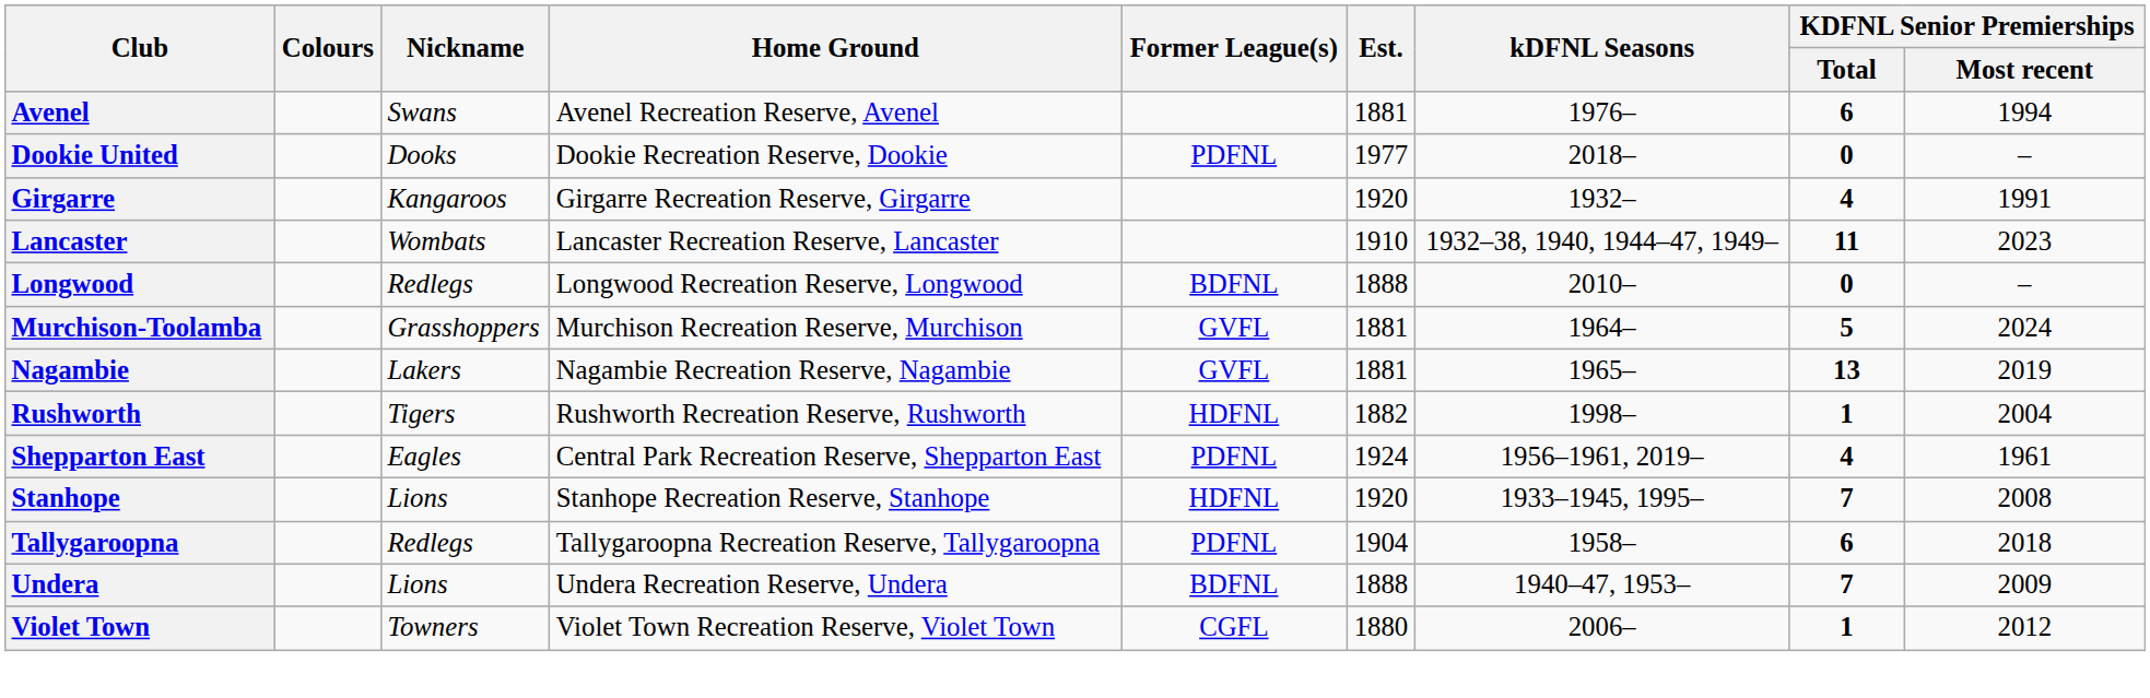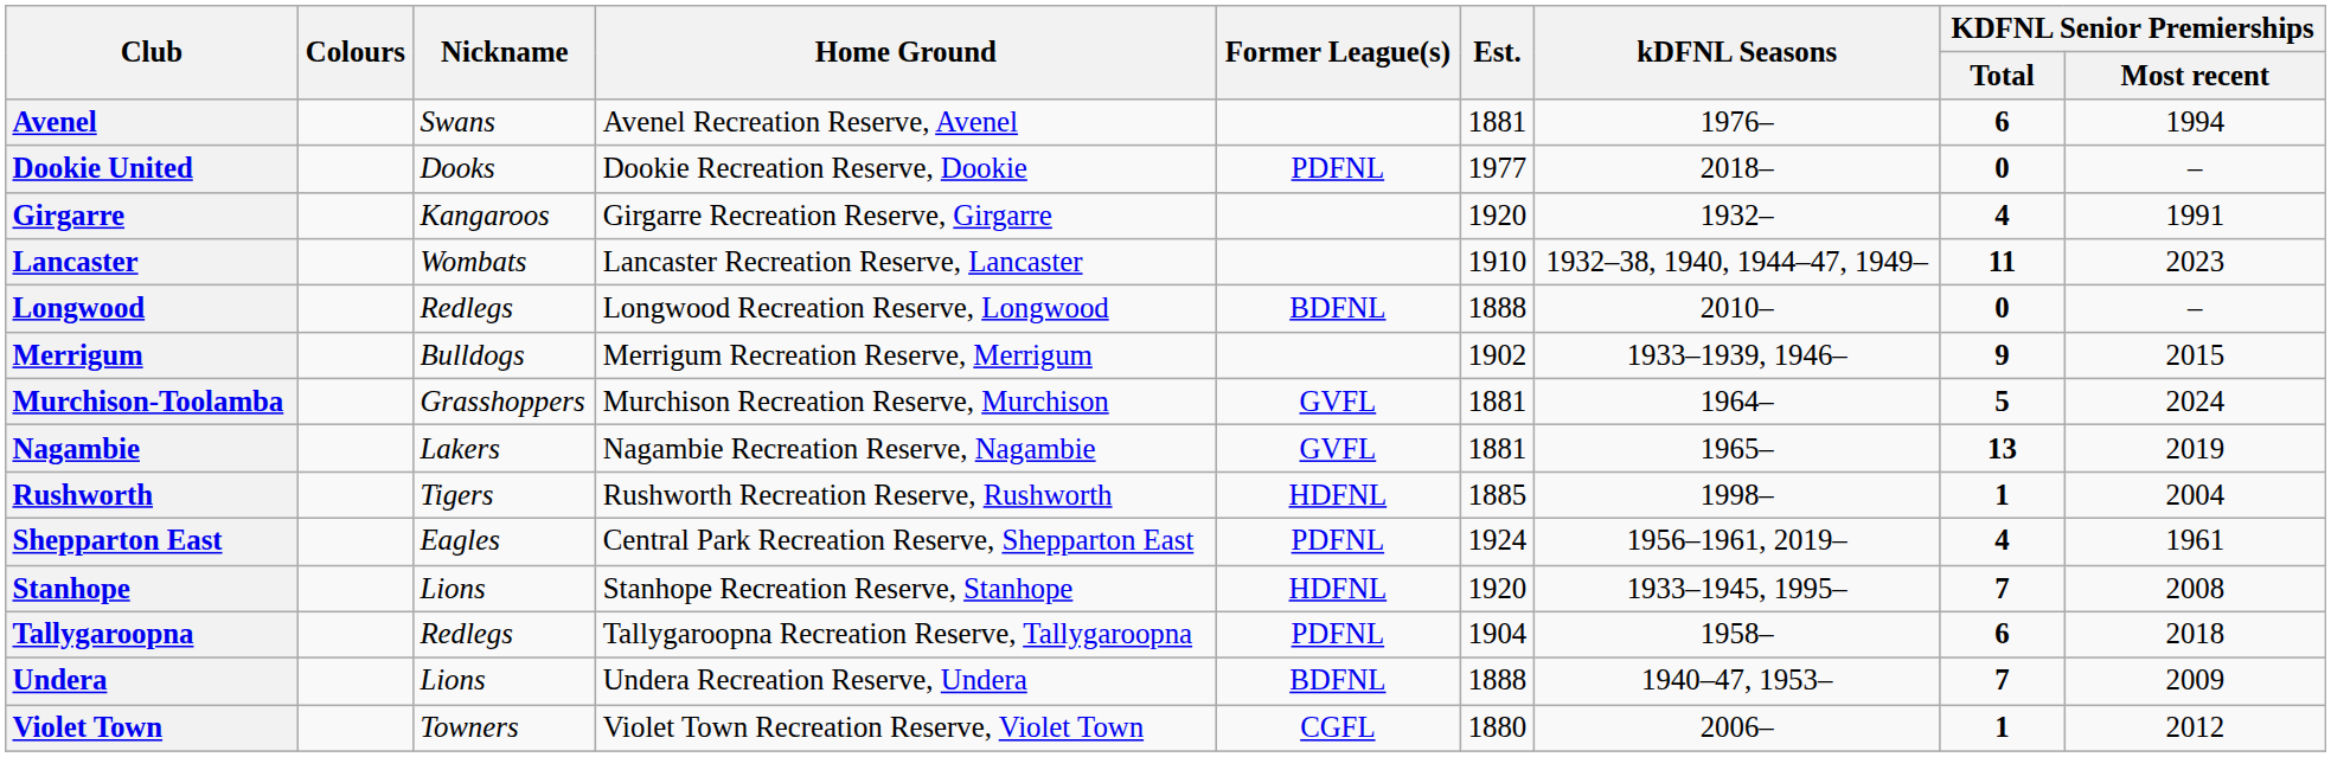+ row: Merrigum | Bulldogs | Merrigum Recreation Reserve, Merrigum | 1902 | 1933–1939, 1946– | 9 | 2015
Rushworth | Est.: 1882 -> 1885
